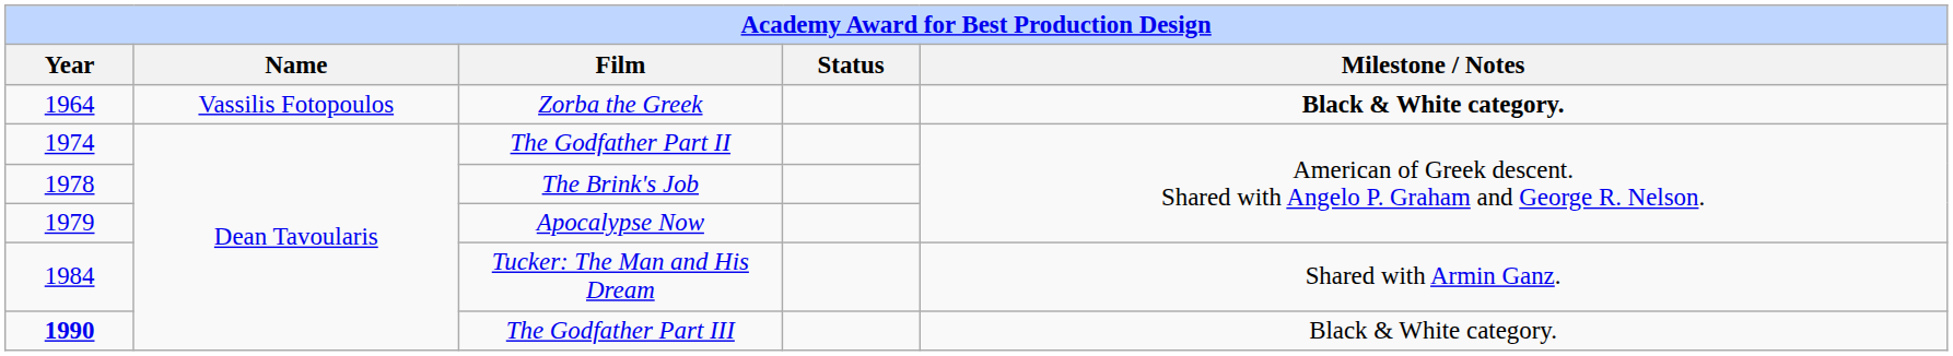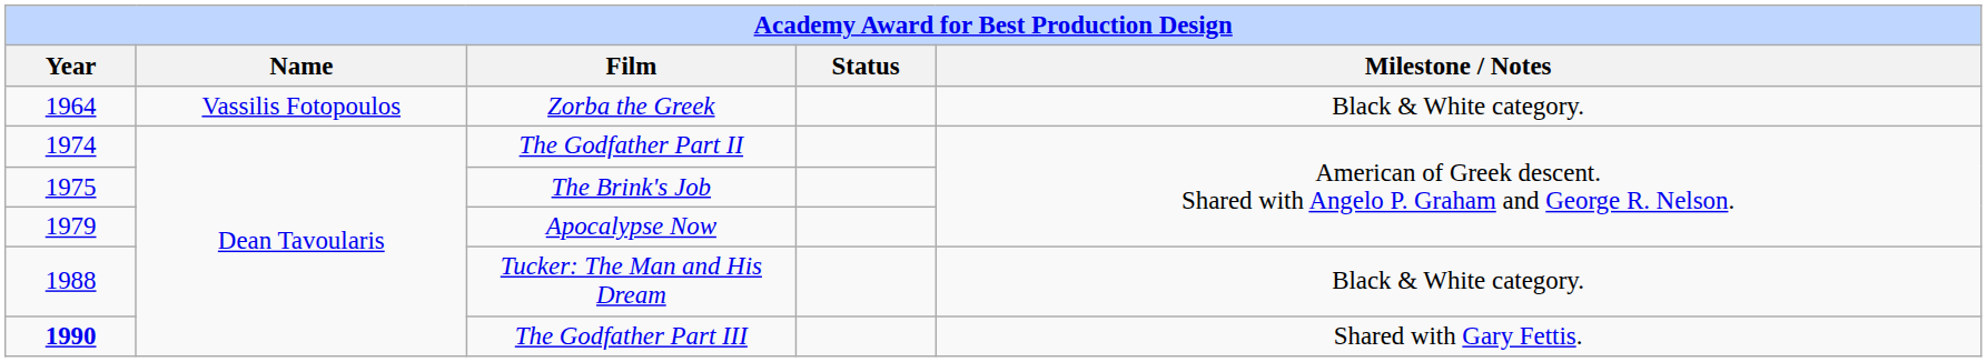Zorba the Greek | Milestone / Notes: bold -> normal
The Brink's Job | Year: 1978 -> 1975
Tucker: The Man and His Dream | Year: 1984 -> 1988
Tucker: The Man and His Dream | Milestone / Notes: Shared with Armin Ganz. -> Black & White category.
The Godfather Part III | Milestone / Notes: Black & White category. -> Shared with Gary Fettis.
